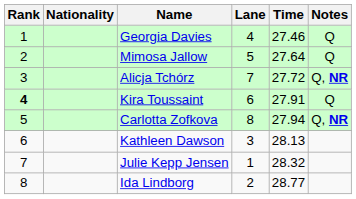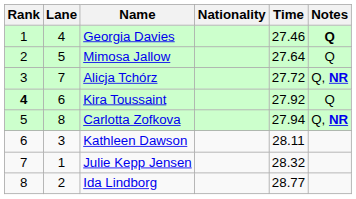columns swapped: Lane <-> Nationality
Georgia Davies | Notes: normal -> bold
Kira Toussaint | Time: 27.91 -> 27.92
Kathleen Dawson | Time: 28.13 -> 28.11
